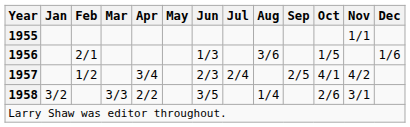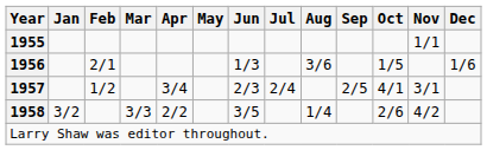1957 | Nov: 4/2 -> 3/1
1958 | Nov: 3/1 -> 4/2
